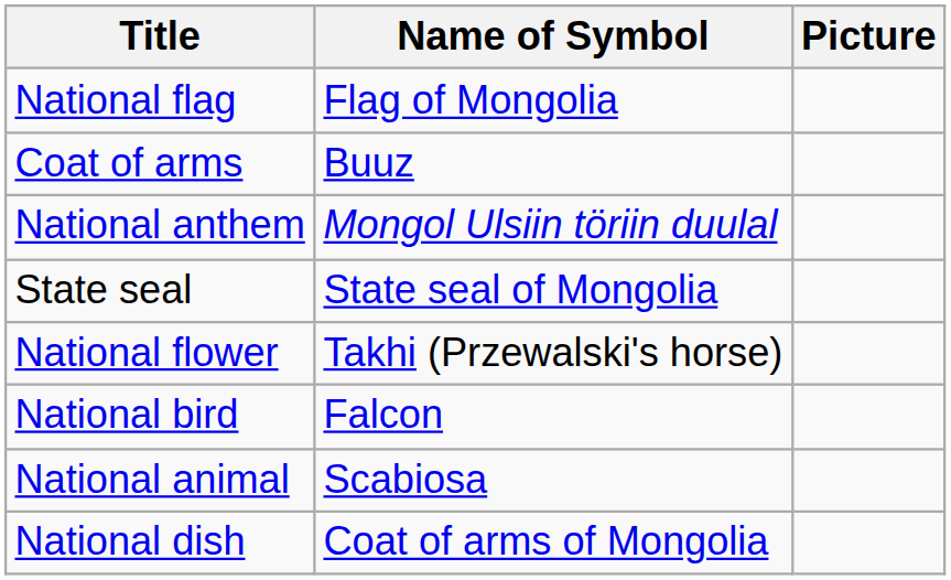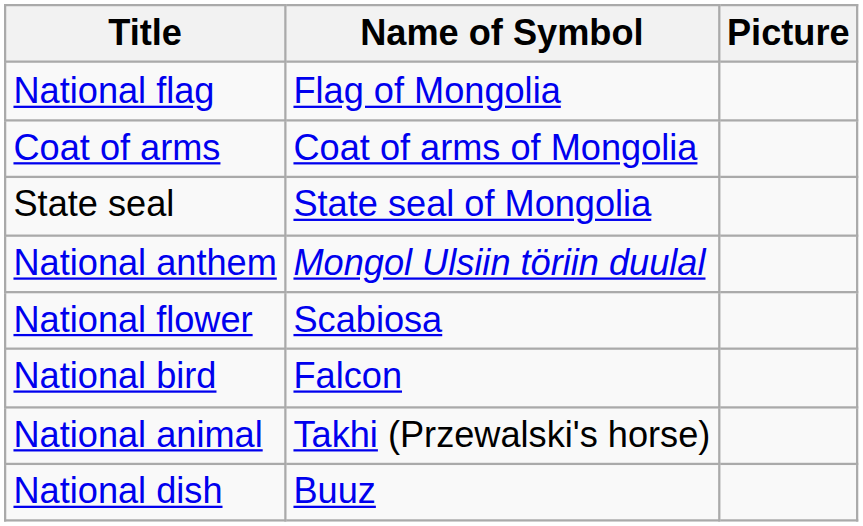Coat of arms | Name of Symbol: Buuz -> Coat of arms of Mongolia
rows swapped: State seal <-> National anthem
National flower | Name of Symbol: Takhi (Przewalski's horse) -> Scabiosa
National animal | Name of Symbol: Scabiosa -> Takhi (Przewalski's horse)
National dish | Name of Symbol: Coat of arms of Mongolia -> Buuz
